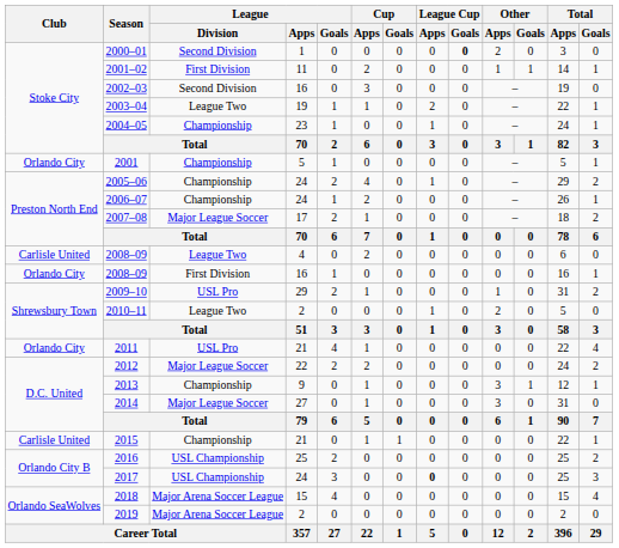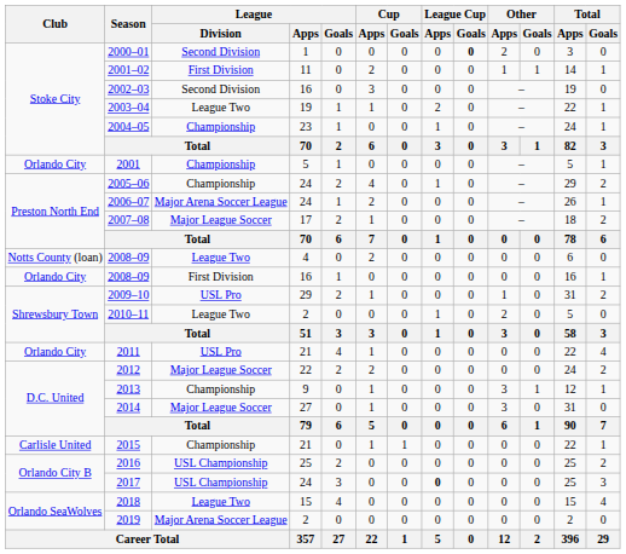2006–07 | League / Division: Championship -> Major Arena Soccer League
2008–09 / 4 | Club: Carlisle United -> Notts County (loan)
2018 | League / Division: Major Arena Soccer League -> League Two
